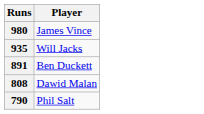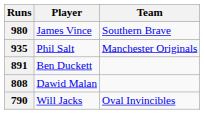+ column: Team | Southern Brave | Manchester Originals | Oval Invincibles
935 | Player: Will Jacks -> Phil Salt
790 | Player: Phil Salt -> Will Jacks
